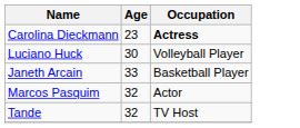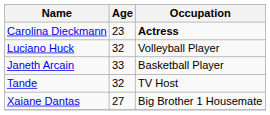Luciano Huck | Age: 30 -> 32
- row: Marcos Pasquim | 32 | Actor
+ row: Xaiane Dantas | 27 | Big Brother 1 Housemate
